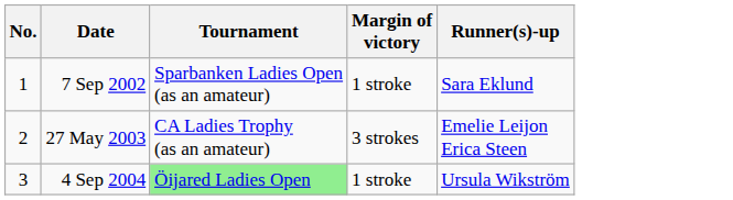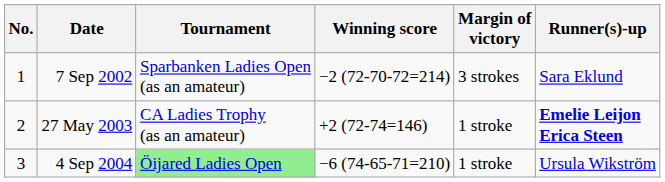+ column: Winning score | −2 (72-70-72=214) | +2 (72-74=146) | −6 (74-65-71=210)
7 Sep 2002 | Margin of victory: 1 stroke -> 3 strokes
27 May 2003 | Margin of victory: 3 strokes -> 1 stroke
27 May 2003 | Runner(s)-up: normal -> bold
